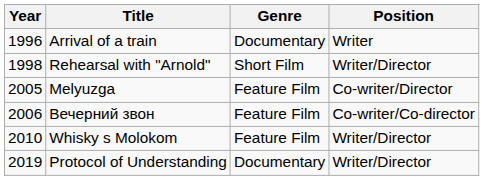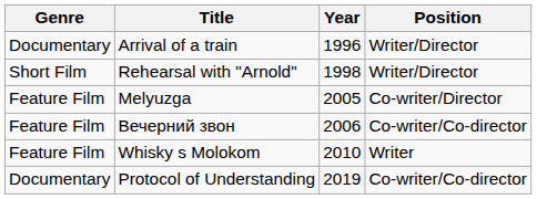columns swapped: Year <-> Genre
Arrival of a train | Position: Writer -> Writer/Director
Whisky s Molokom | Position: Writer/Director -> Writer
Protocol of Understanding | Position: Writer/Director -> Co-writer/Co-director
